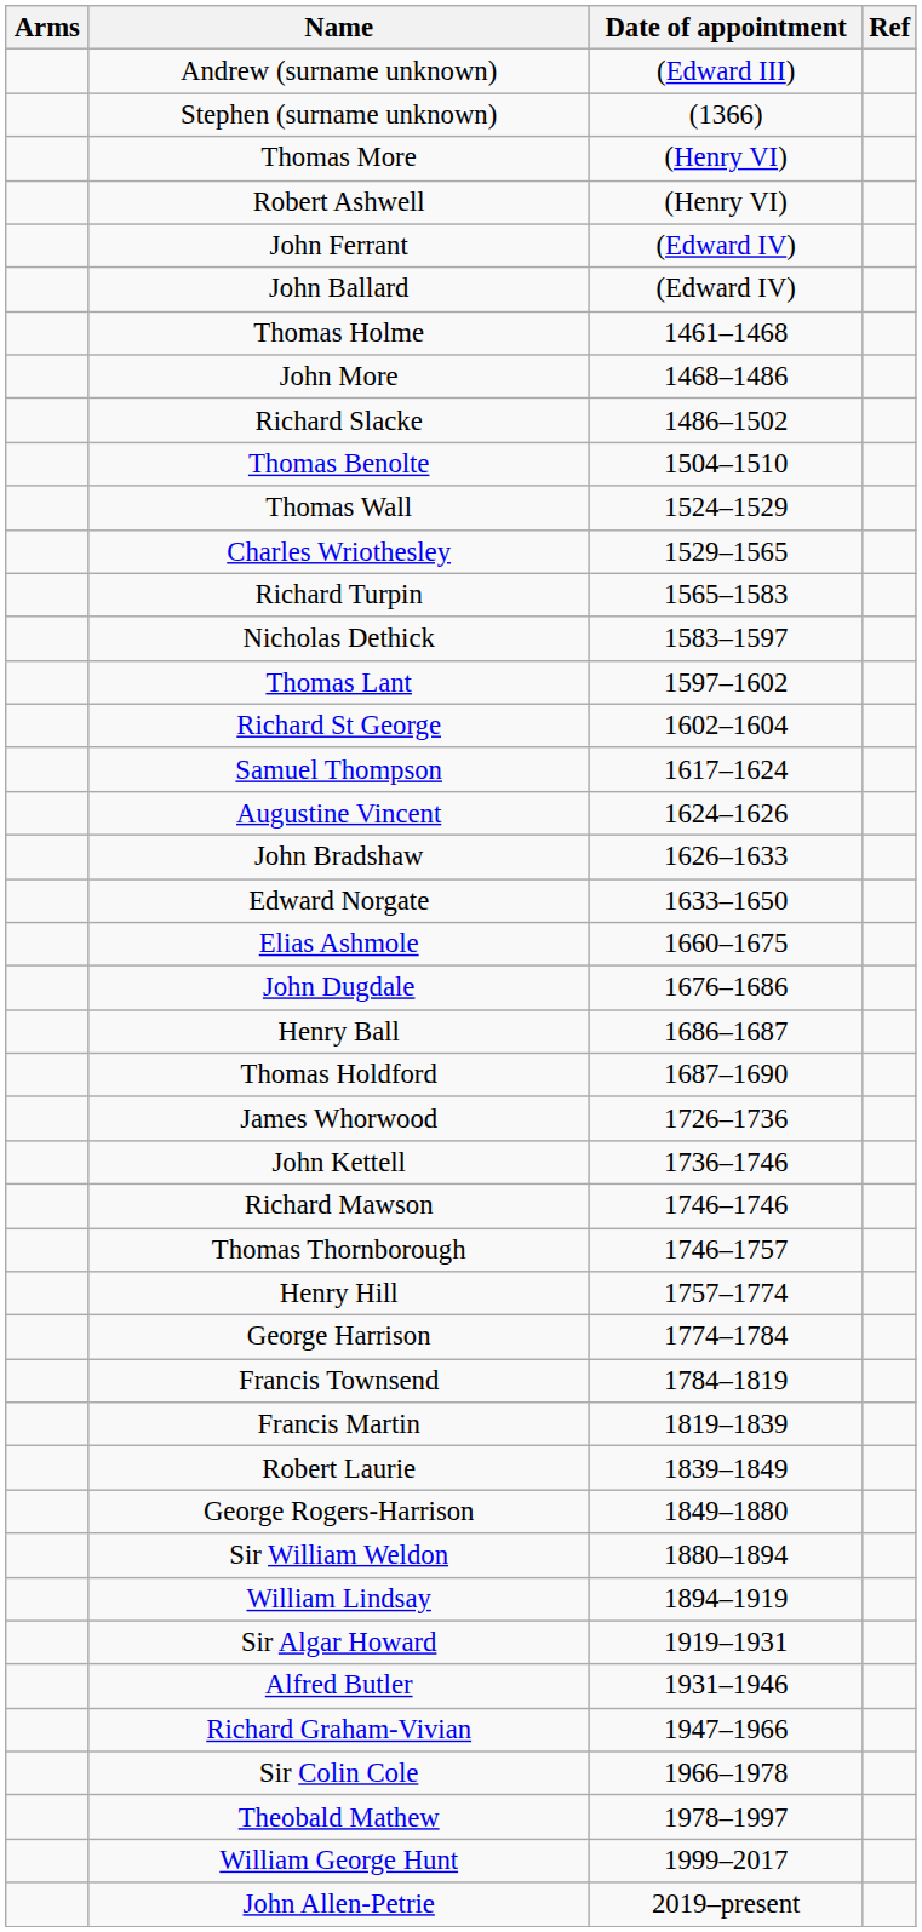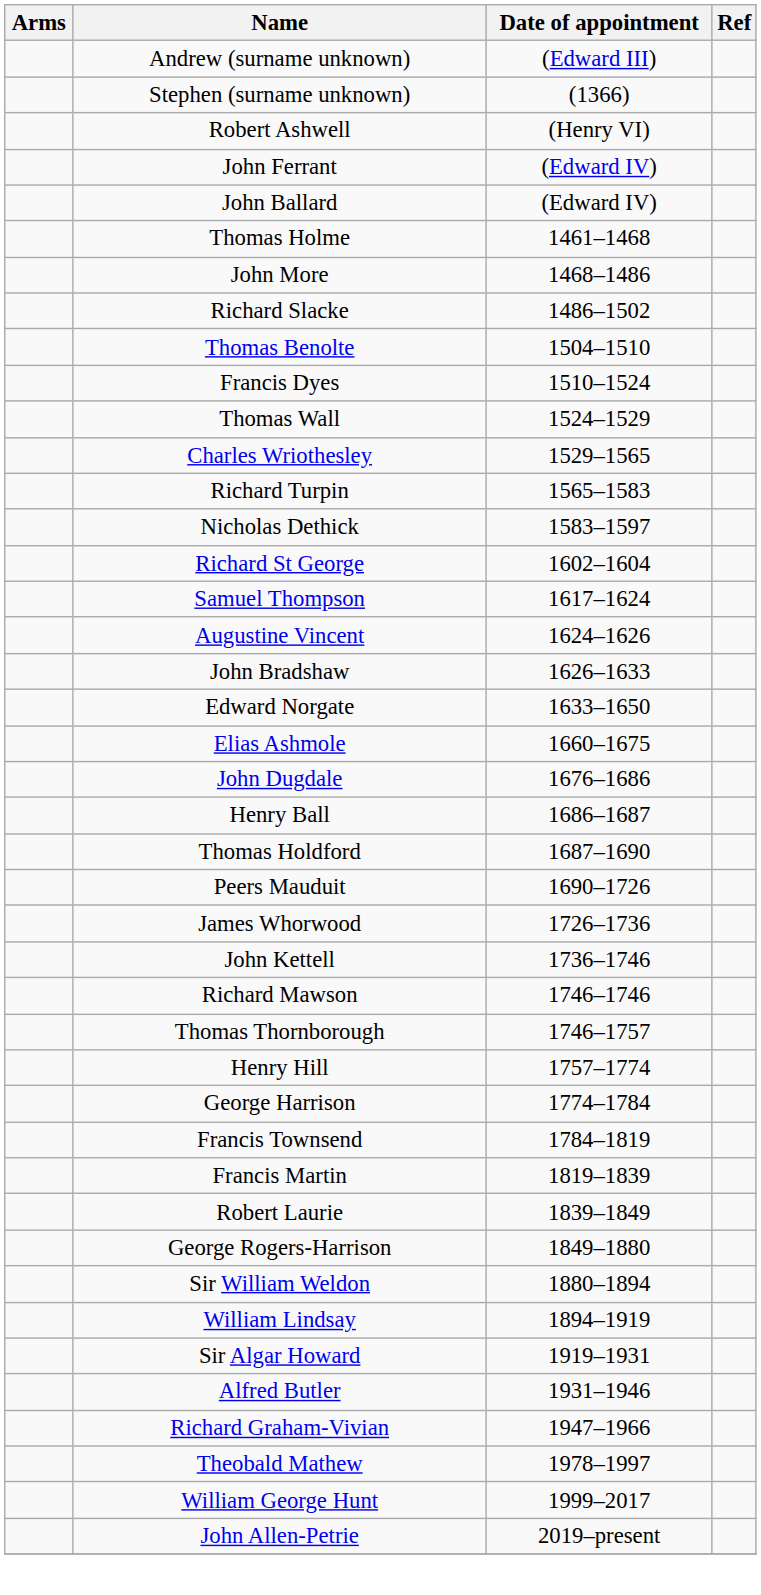- row: Thomas More | (Henry VI)
+ row: Francis Dyes | 1510–1524
- row: Thomas Lant | 1597–1602
+ row: Peers Mauduit | 1690–1726
- row: Sir Colin Cole | 1966–1978
